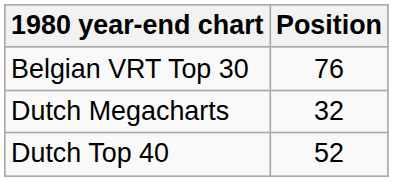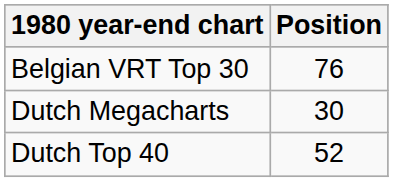Dutch Megacharts | Position: 32 -> 30
